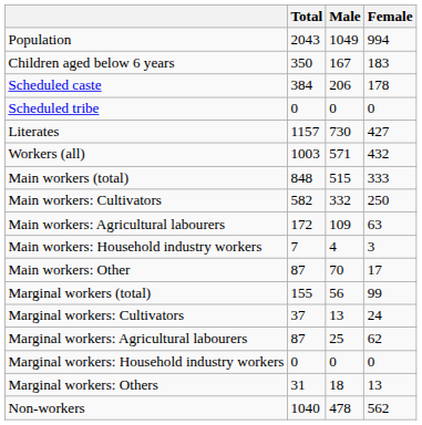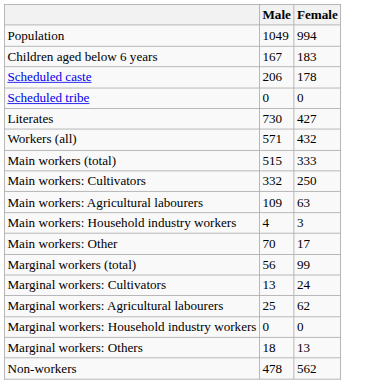- column: Total | 2043 | 350 | 384 | 0 | 1157 | 1003 | 848 | 582 | 172 | 7 | 87 | 155 | 37 | 87 | 0 | 31 | 1040
